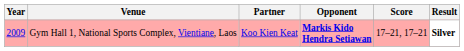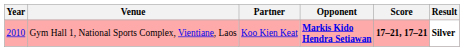Gym Hall 1, National Sports Complex, Vientiane, Laos | Year: 2009 -> 2010
Gym Hall 1, National Sports Complex, Vientiane, Laos | Score: normal -> bold
